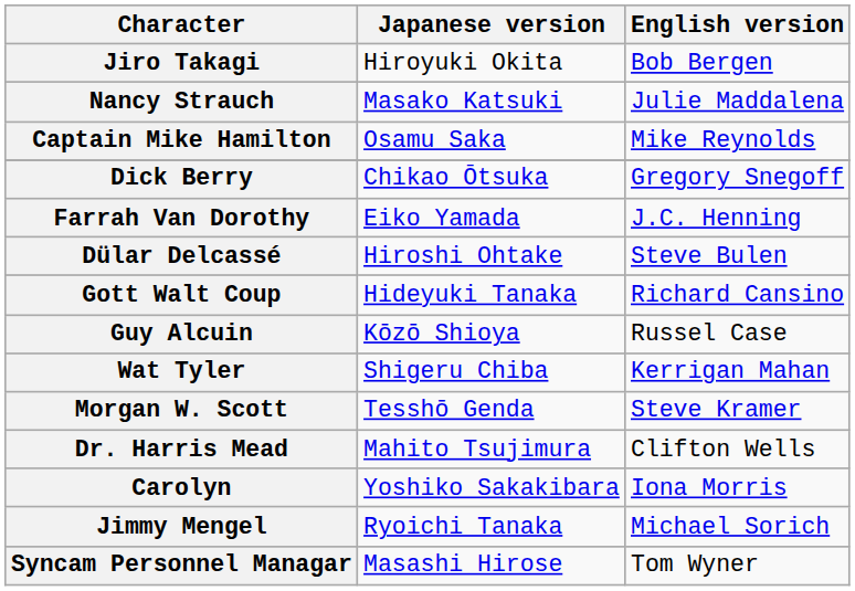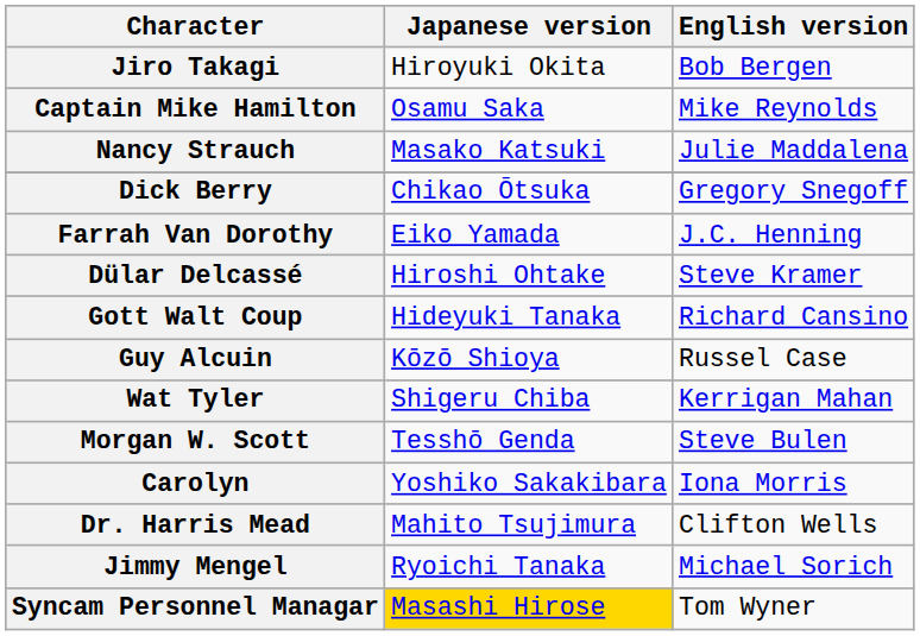rows swapped: Nancy Strauch <-> Captain Mike Hamilton
Dülar Delcassé | English version: Steve Bulen -> Steve Kramer
Morgan W. Scott | English version: Steve Kramer -> Steve Bulen
rows swapped: Carolyn <-> Dr. Harris Mead
Syncam Personnel Managar | Japanese version: no background -> gold background
